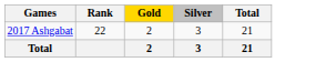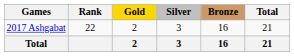+ column: Bronze | 16 | 16
